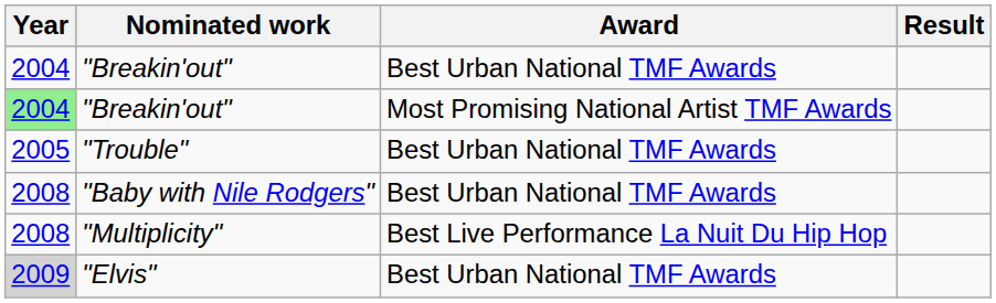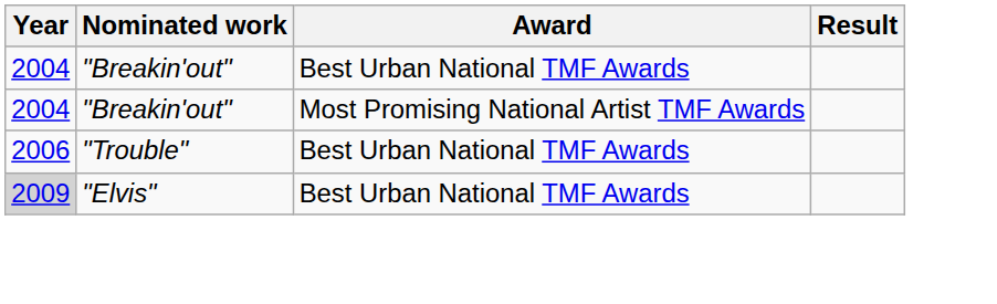"Breakin'out" / Most Promising National Artist TMF Awards | Year: lightgreen background -> no background
"Trouble" | Year: 2005 -> 2006
- row: 2008 | "Baby with Nile Rodgers" | Best Urban National TMF Awards
- row: 2008 | "Multiplicity" | Best Live Performance La Nuit Du Hip Hop
